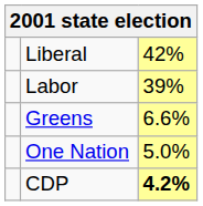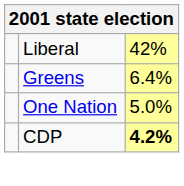- row: Labor | 39%
Greens | column 3: 6.6% -> 6.4%
